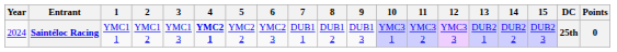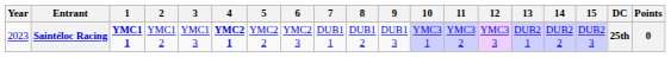Saintéloc Racing | Year: 2024 -> 2023
Saintéloc Racing | 1: normal -> bold
